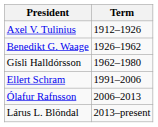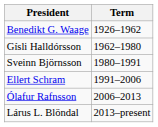- row: Axel V. Tulinius | 1912–1926
+ row: Sveinn Björnsson | 1980–1991
